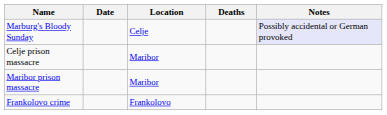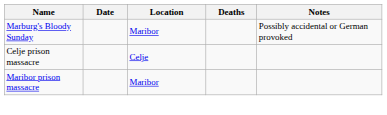Marburg's Bloody Sunday | Location: Celje -> Maribor
Marburg's Bloody Sunday | Notes: lavender background -> no background
Celje prison massacre | Location: Maribor -> Celje
- row: Frankolovo crime | Frankolovo
